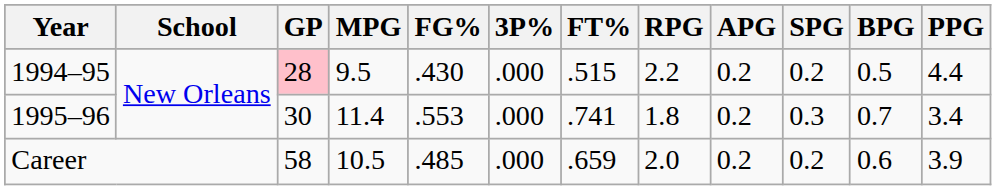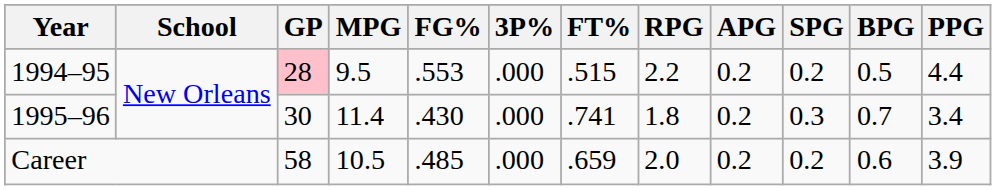1994–95 | FG%: .430 -> .553
1995–96 | FG%: .553 -> .430
